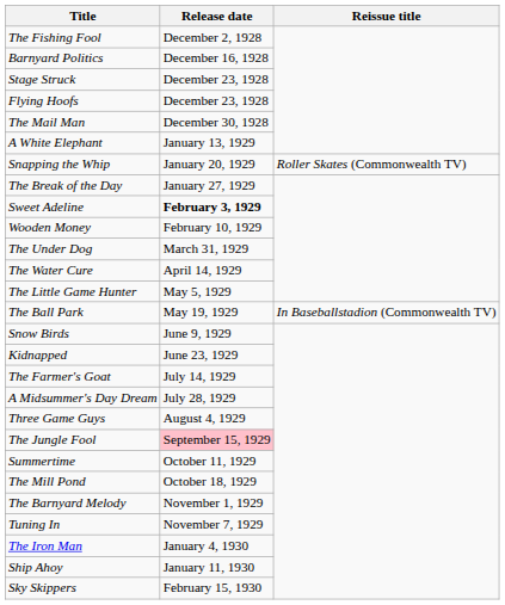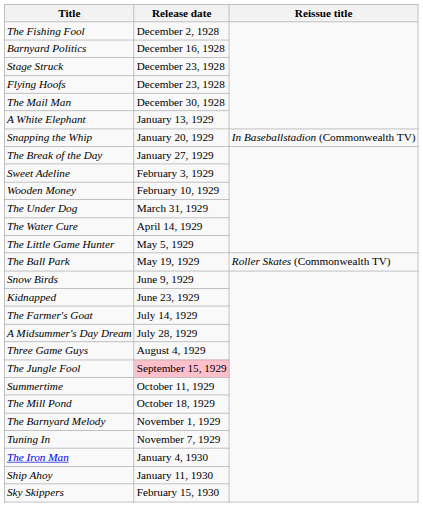Snapping the Whip | Reissue title: Roller Skates (Commonwealth TV) -> In Baseballstadion (Commonwealth TV)
Sweet Adeline | Release date: bold -> normal
The Ball Park | Reissue title: In Baseballstadion (Commonwealth TV) -> Roller Skates (Commonwealth TV)
